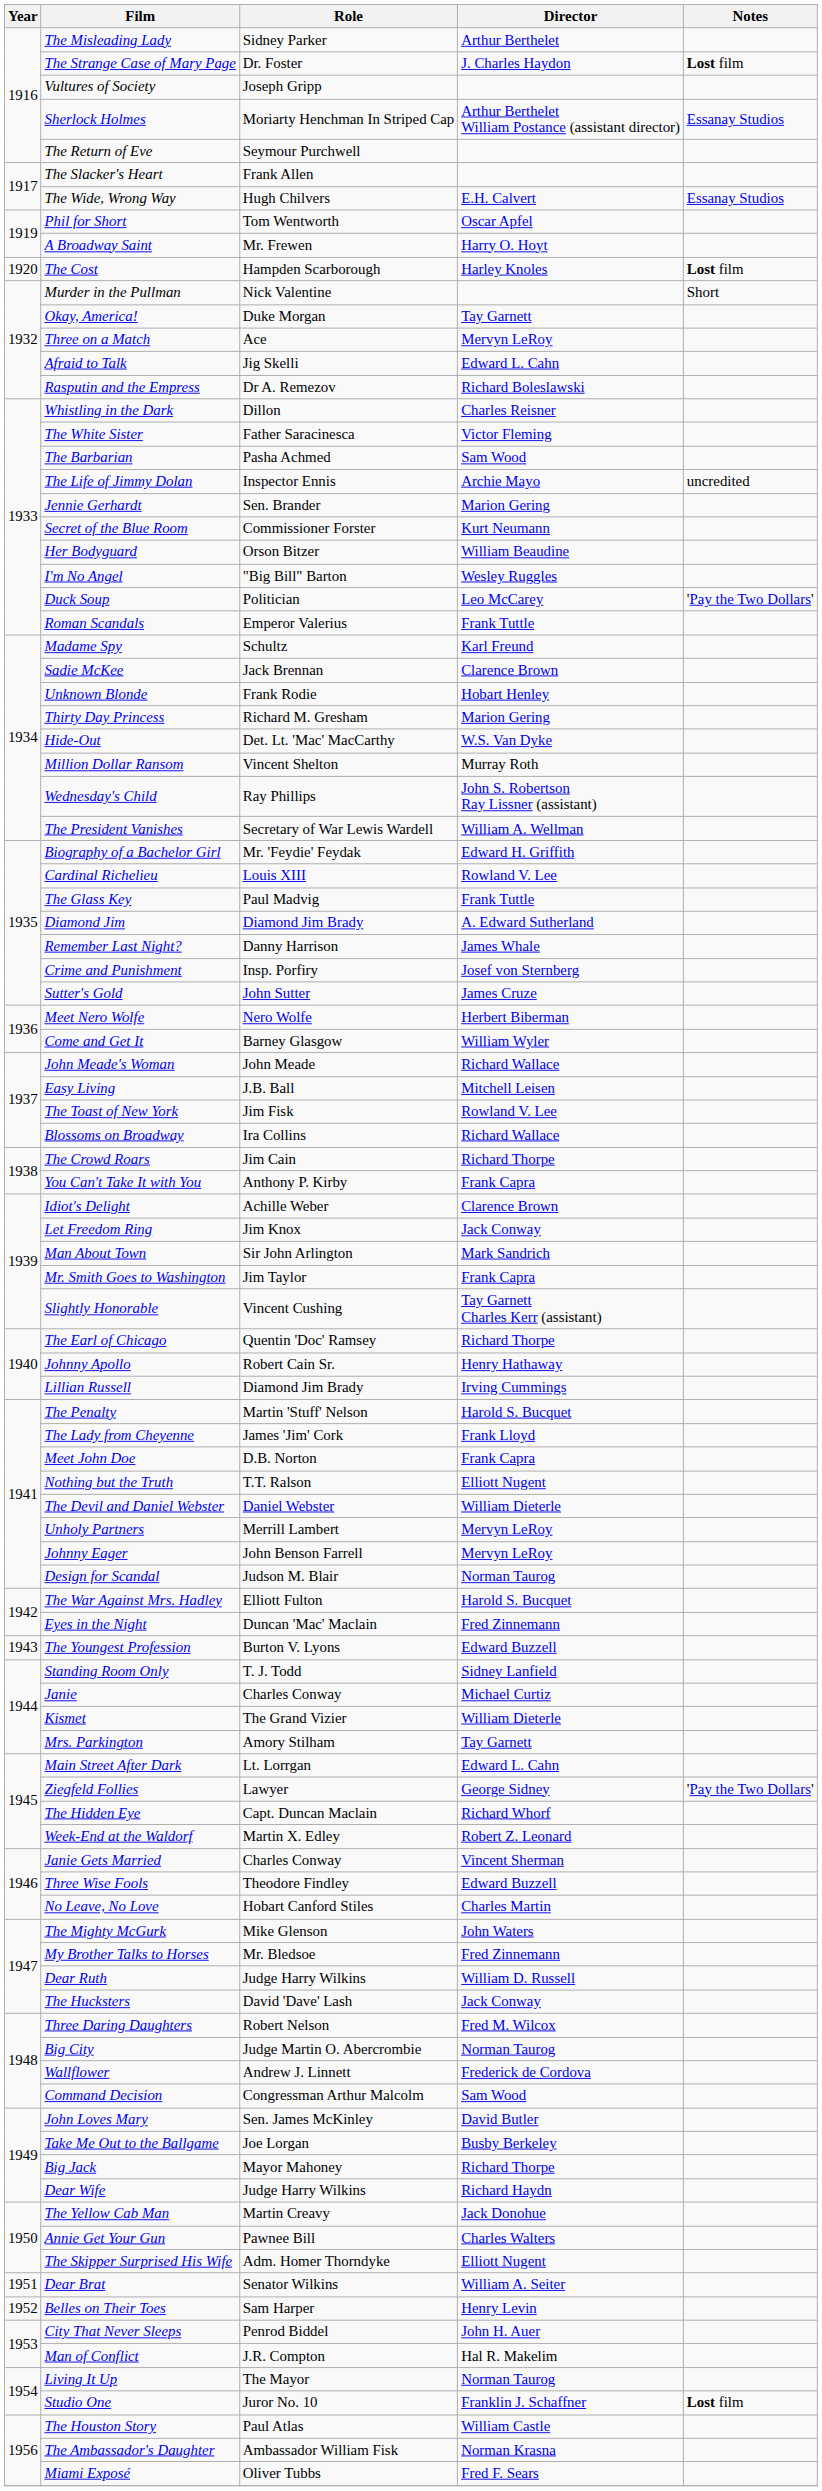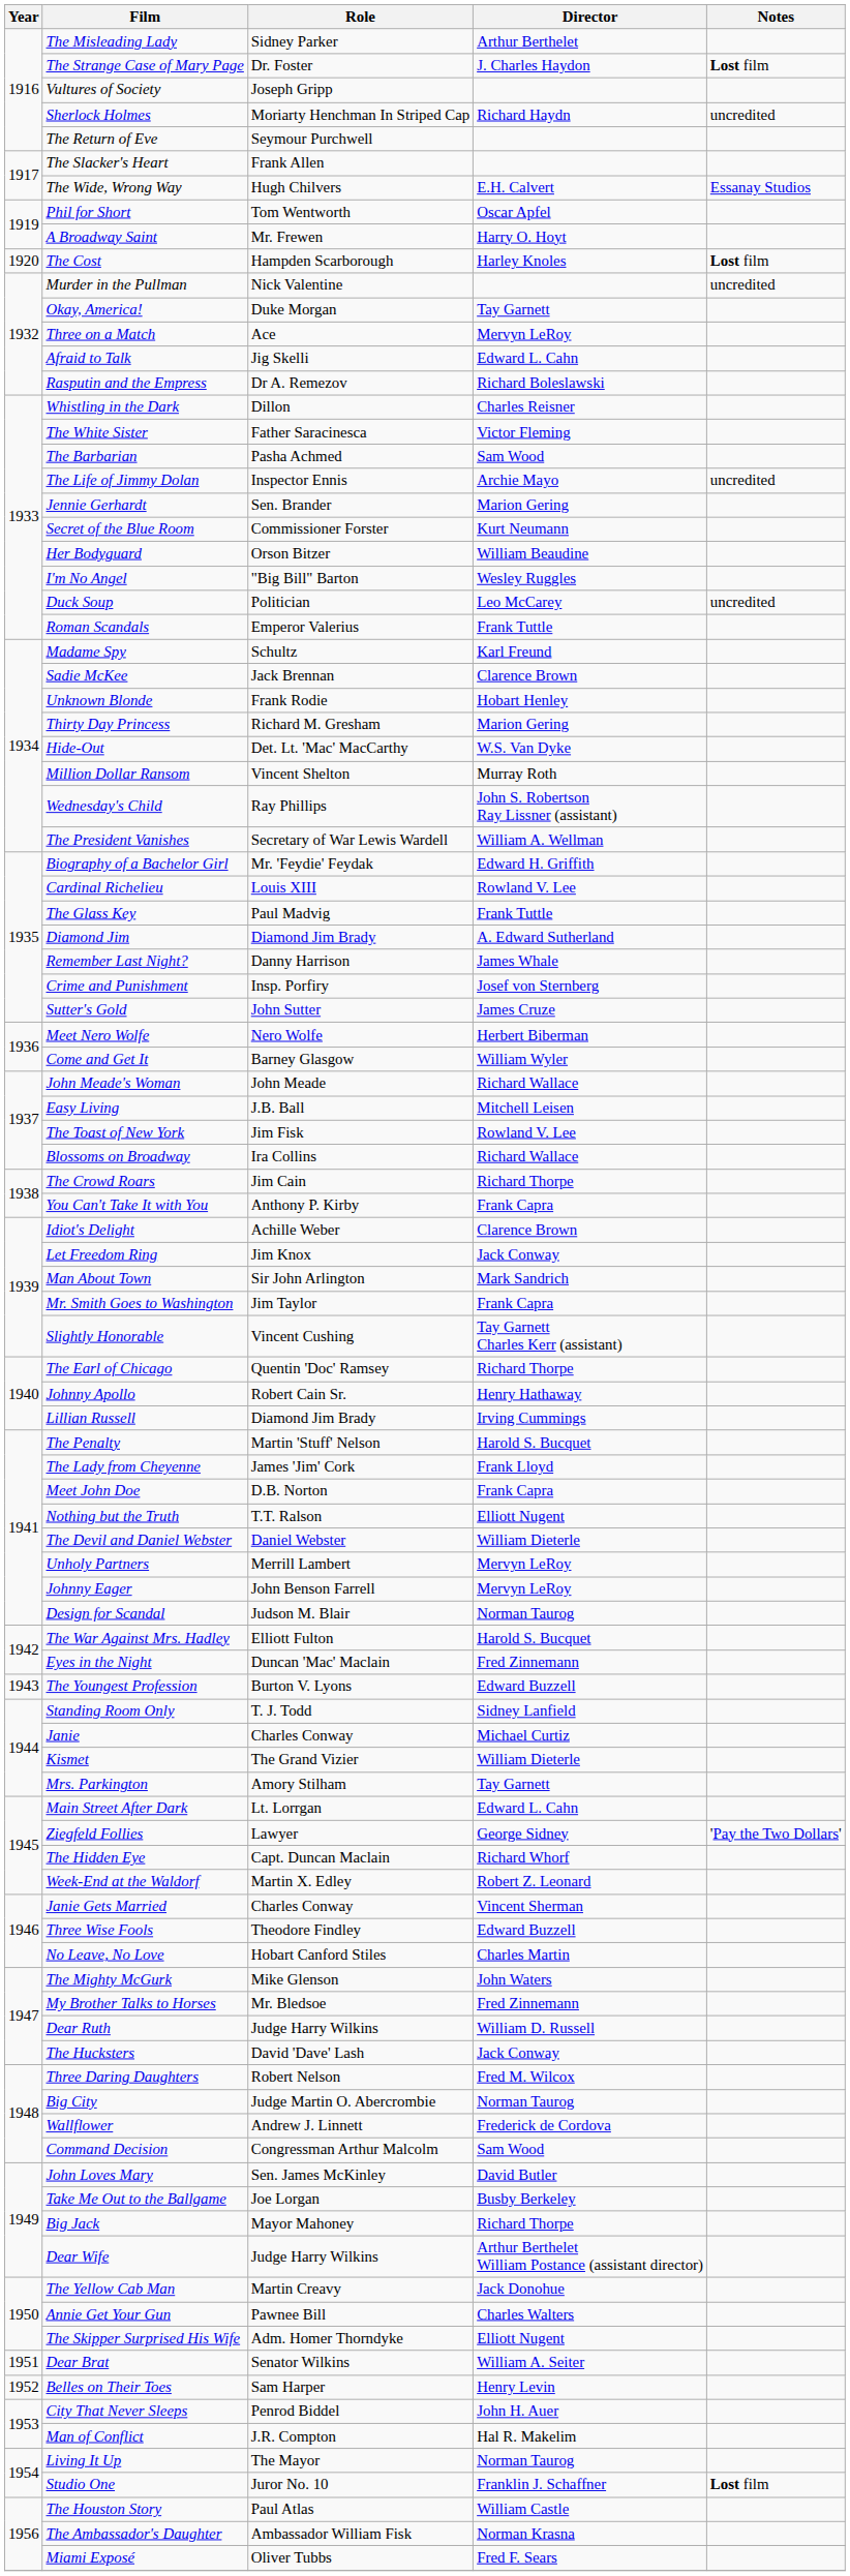Sherlock Holmes | Director: Arthur Berthelet William Postance (assistant director) -> Richard Haydn
Sherlock Holmes | Notes: Essanay Studios -> uncredited
Murder in the Pullman | Notes: Short -> uncredited
Duck Soup | Notes: 'Pay the Two Dollars' -> uncredited
Dear Wife | Director: Richard Haydn -> Arthur Berthelet William Postance (assistant director)
